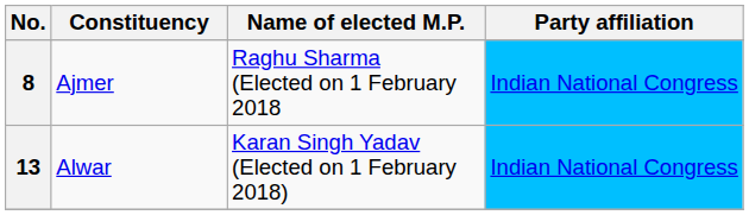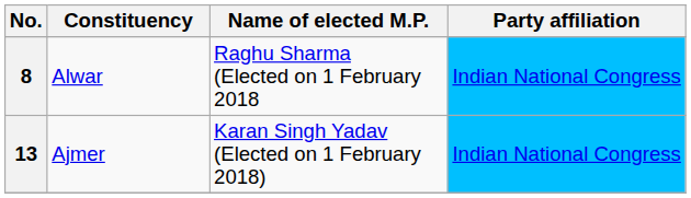8 | Constituency: Ajmer -> Alwar
13 | Constituency: Alwar -> Ajmer
